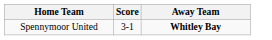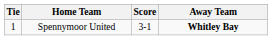+ column: Tie | 1
